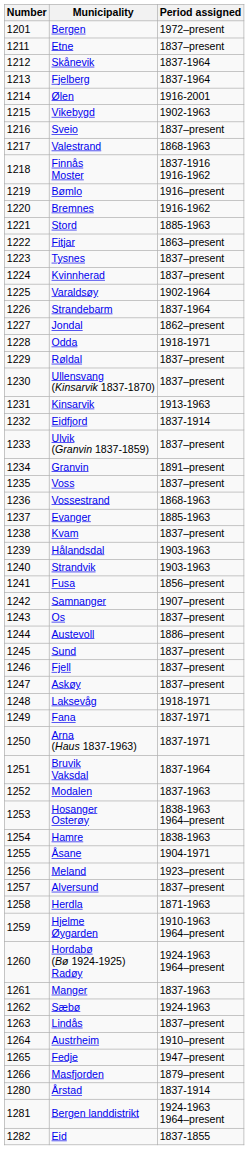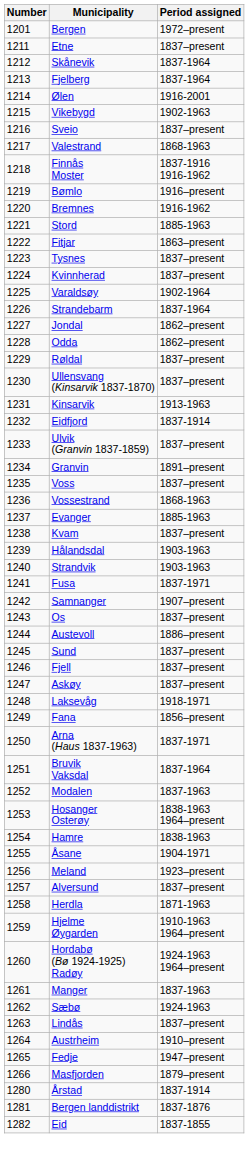Odda | Period assigned: 1918-1971 -> 1862–present
Fusa | Period assigned: 1856–present -> 1837-1971
Fana | Period assigned: 1837-1971 -> 1856–present
Bergen landdistrikt | Period assigned: 1924-1963 1964–present -> 1837-1876
